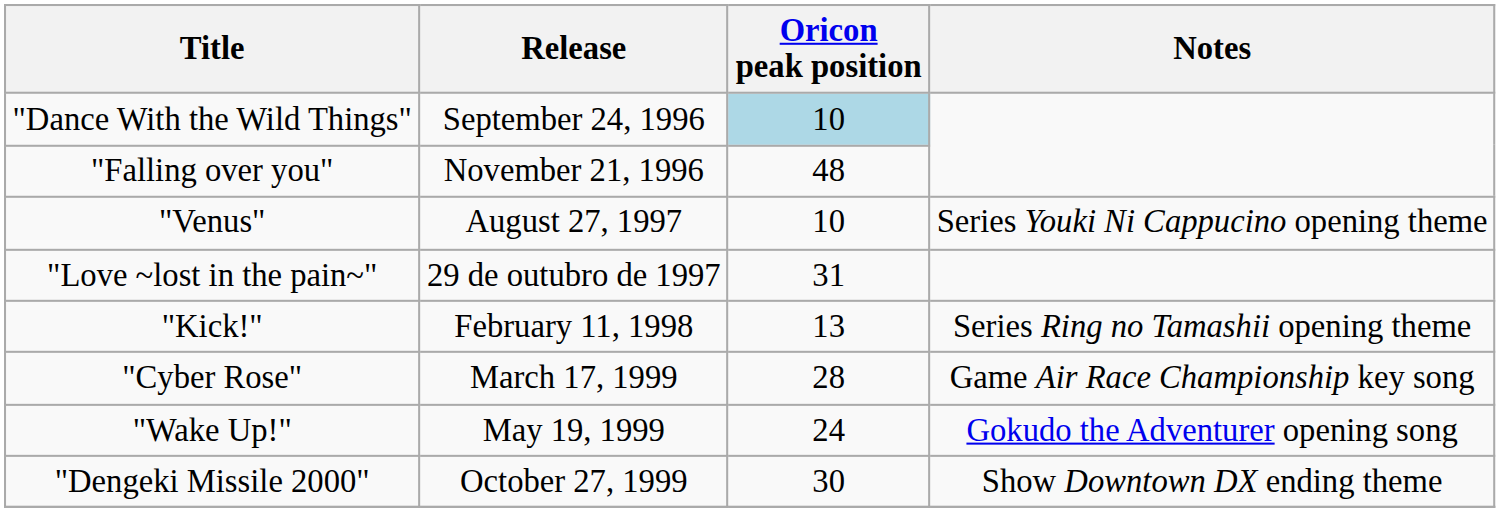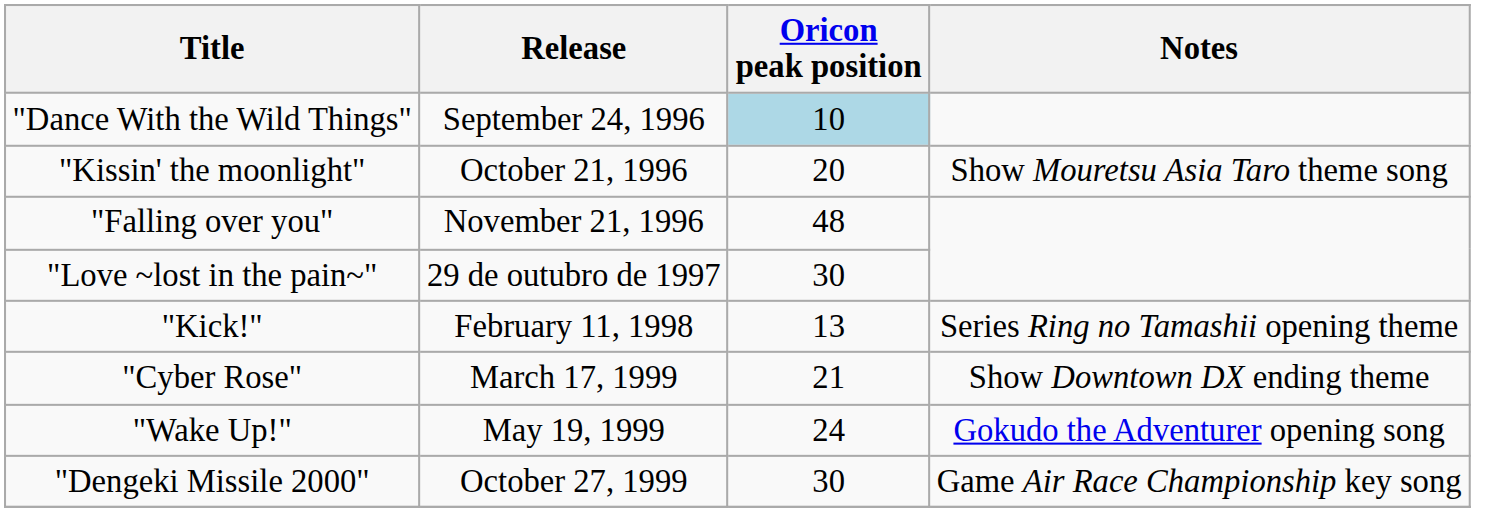+ row: "Kissin' the moonlight" | October 21, 1996 | 20 | Show Mouretsu Asia Taro theme song
- row: "Venus" | August 27, 1997 | 10 | Series Youki Ni Cappucino opening theme
"Love ~lost in the pain~" | Oricon peak position: 31 -> 30
"Cyber Rose" | Oricon peak position: 28 -> 21
"Cyber Rose" | Notes: Game Air Race Championship key song -> Show Downtown DX ending theme
"Dengeki Missile 2000" | Notes: Show Downtown DX ending theme -> Game Air Race Championship key song
